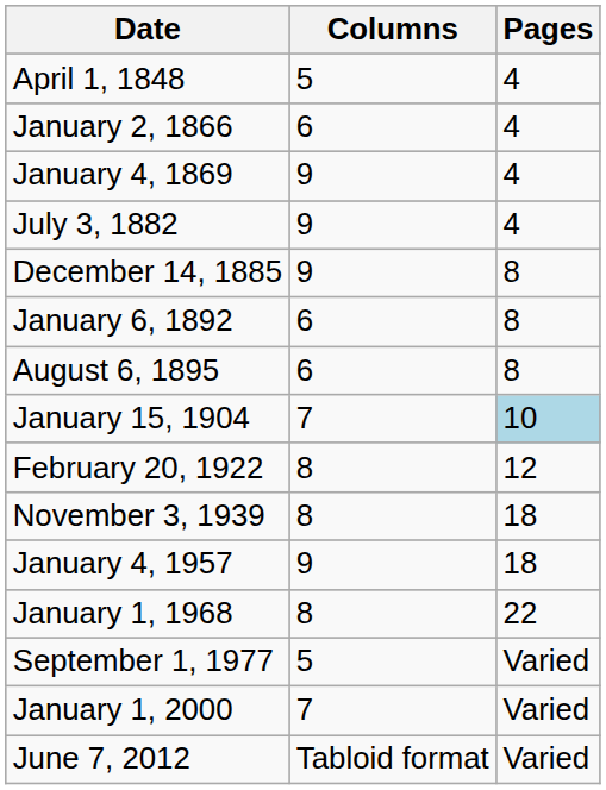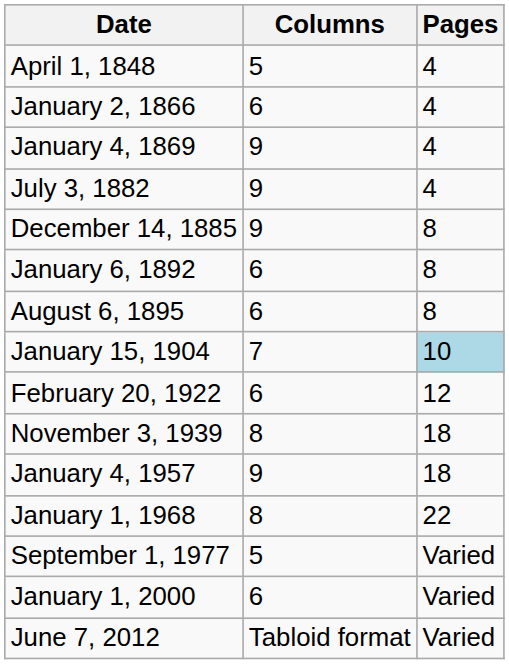February 20, 1922 | Columns: 8 -> 6
January 1, 2000 | Columns: 7 -> 6
